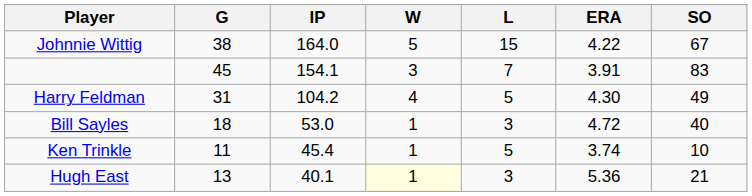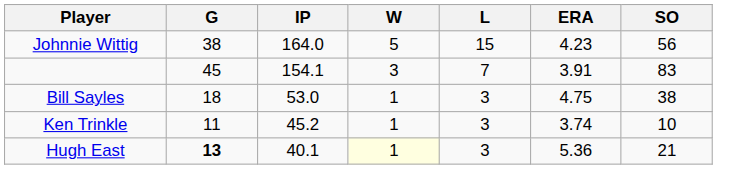Johnnie Wittig | ERA: 4.22 -> 4.23
Johnnie Wittig | SO: 67 -> 56
- row: Harry Feldman | 31 | 104.2 | 4 | 5 | 4.30 | 49
Bill Sayles | ERA: 4.72 -> 4.75
Bill Sayles | SO: 40 -> 38
Ken Trinkle | IP: 45.4 -> 45.2
Ken Trinkle | L: 5 -> 3
Hugh East | G: normal -> bold
